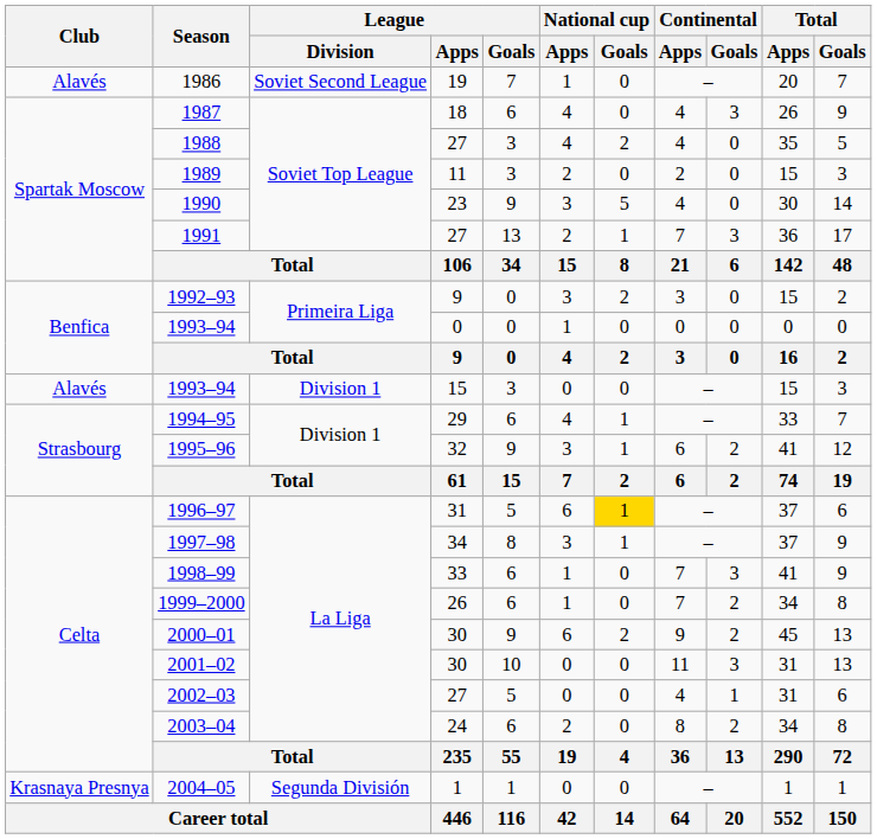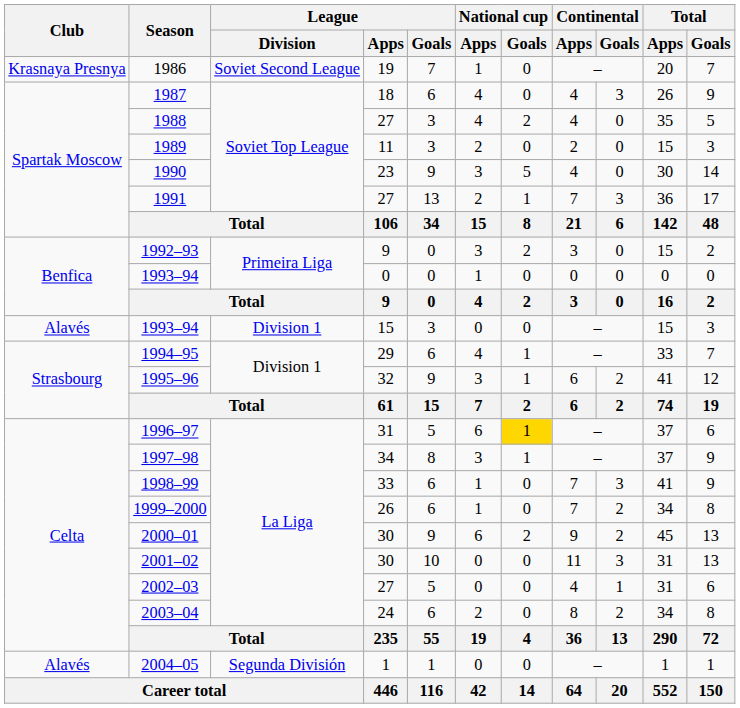1986 | Club: Alavés -> Krasnaya Presnya
2004–05 | Club: Krasnaya Presnya -> Alavés
